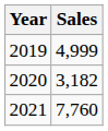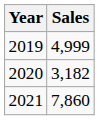2021 | Sales: 7,760 -> 7,860
